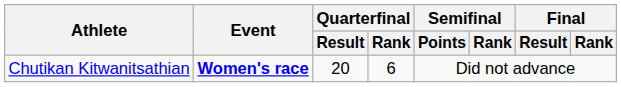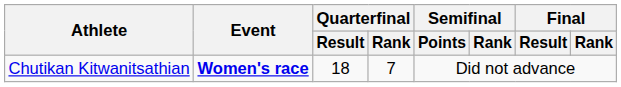Chutikan Kitwanitsathian | Quarterfinal / Result: 20 -> 18
Chutikan Kitwanitsathian | Quarterfinal / Rank: 6 -> 7
